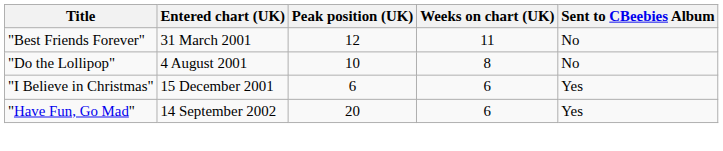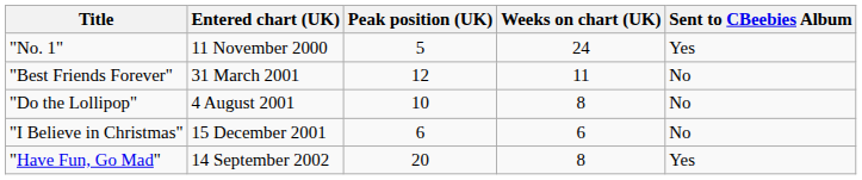+ row: "No. 1" | 11 November 2000 | 5 | 24 | Yes
"I Believe in Christmas" | Sent to CBeebies Album: Yes -> No
"Have Fun, Go Mad" | Weeks on chart (UK): 6 -> 8
